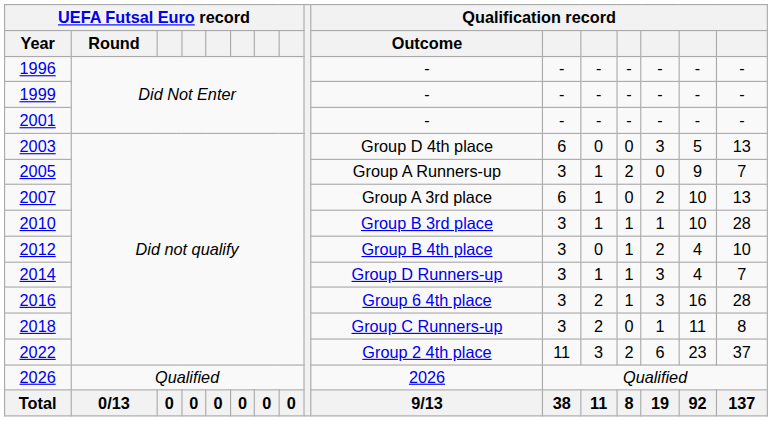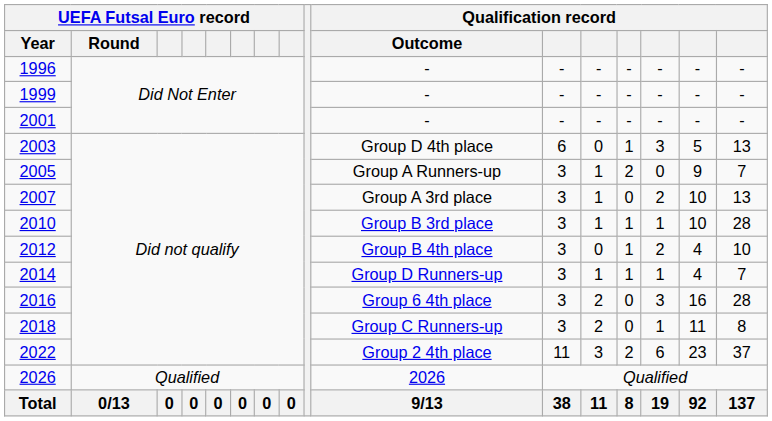2003 | column 13: 0 -> 1
2007 | column 11: 6 -> 3
2014 | column 14: 3 -> 1
2016 | column 13: 1 -> 0
